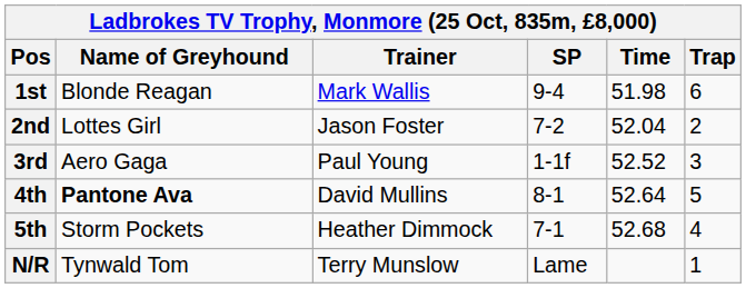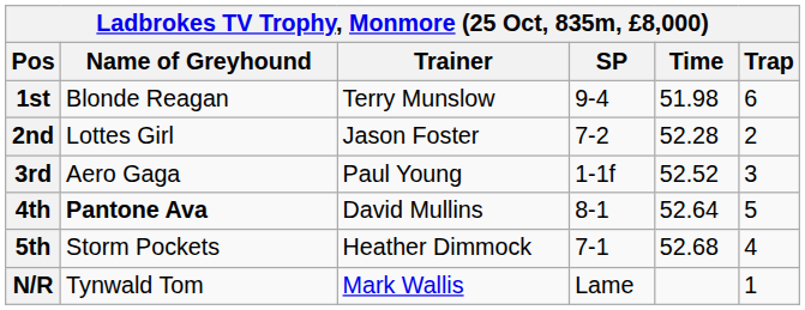1st | Trainer: Mark Wallis -> Terry Munslow
2nd | Time: 52.04 -> 52.28
N/R | Trainer: Terry Munslow -> Mark Wallis
